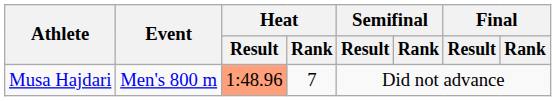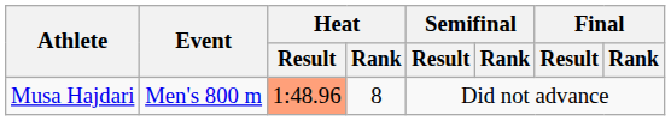Musa Hajdari | Heat / Rank: 7 -> 8
